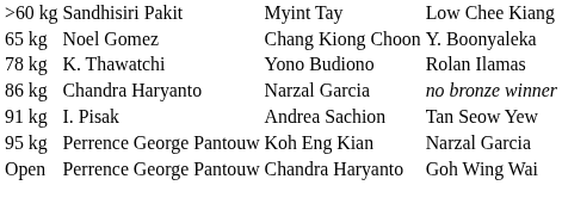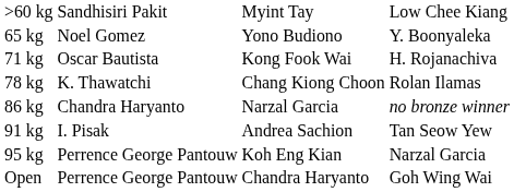65 kg | column 3: Chang Kiong Choon -> Yono Budiono
+ row: 71 kg | Oscar Bautista | Kong Fook Wai | H. Rojanachiva
78 kg | column 3: Yono Budiono -> Chang Kiong Choon
